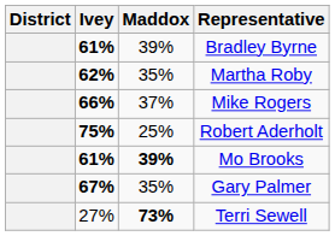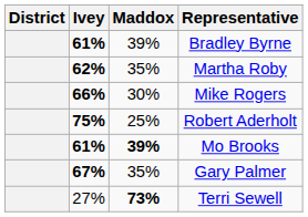Mike Rogers | Maddox: 37% -> 30%
